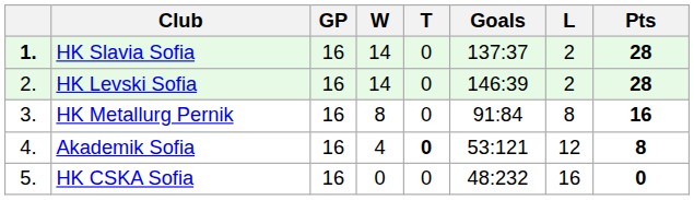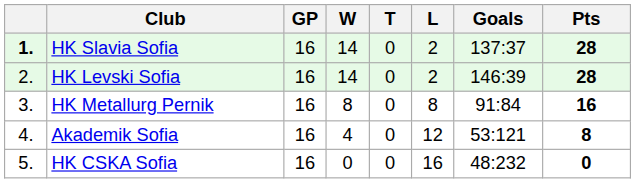columns swapped: L <-> Goals
Akademik Sofia | T: bold -> normal
